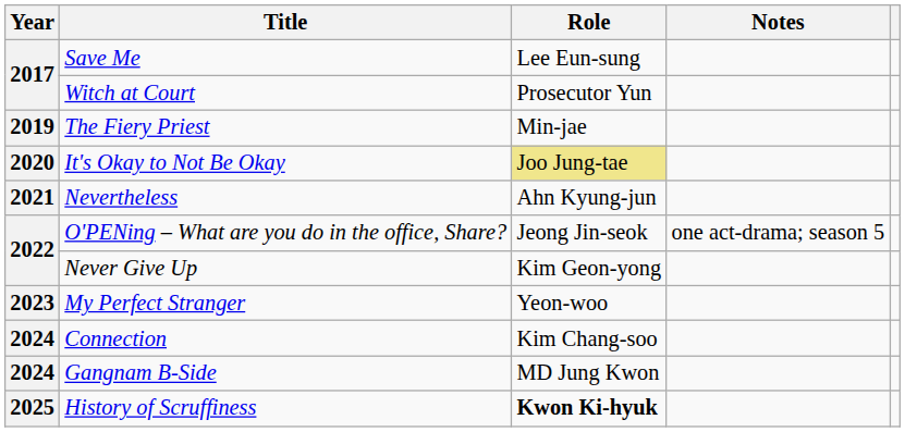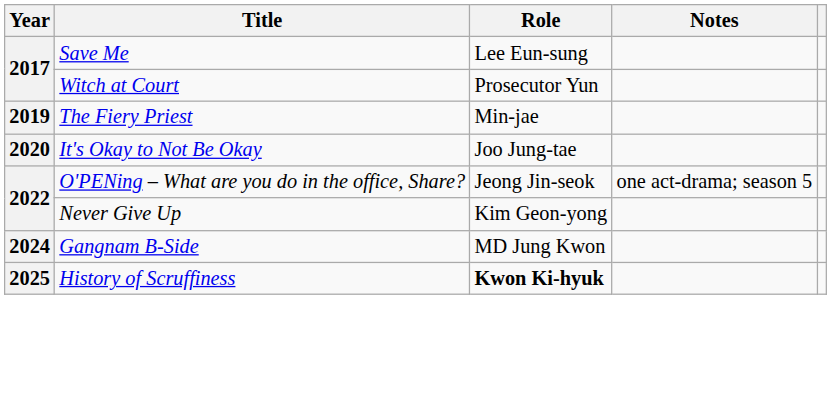It's Okay to Not Be Okay | Role: khaki background -> no background
- row: 2021 | Nevertheless | Ahn Kyung-jun
- row: 2023 | My Perfect Stranger | Yeon-woo
- row: 2024 | Connection | Kim Chang-soo
